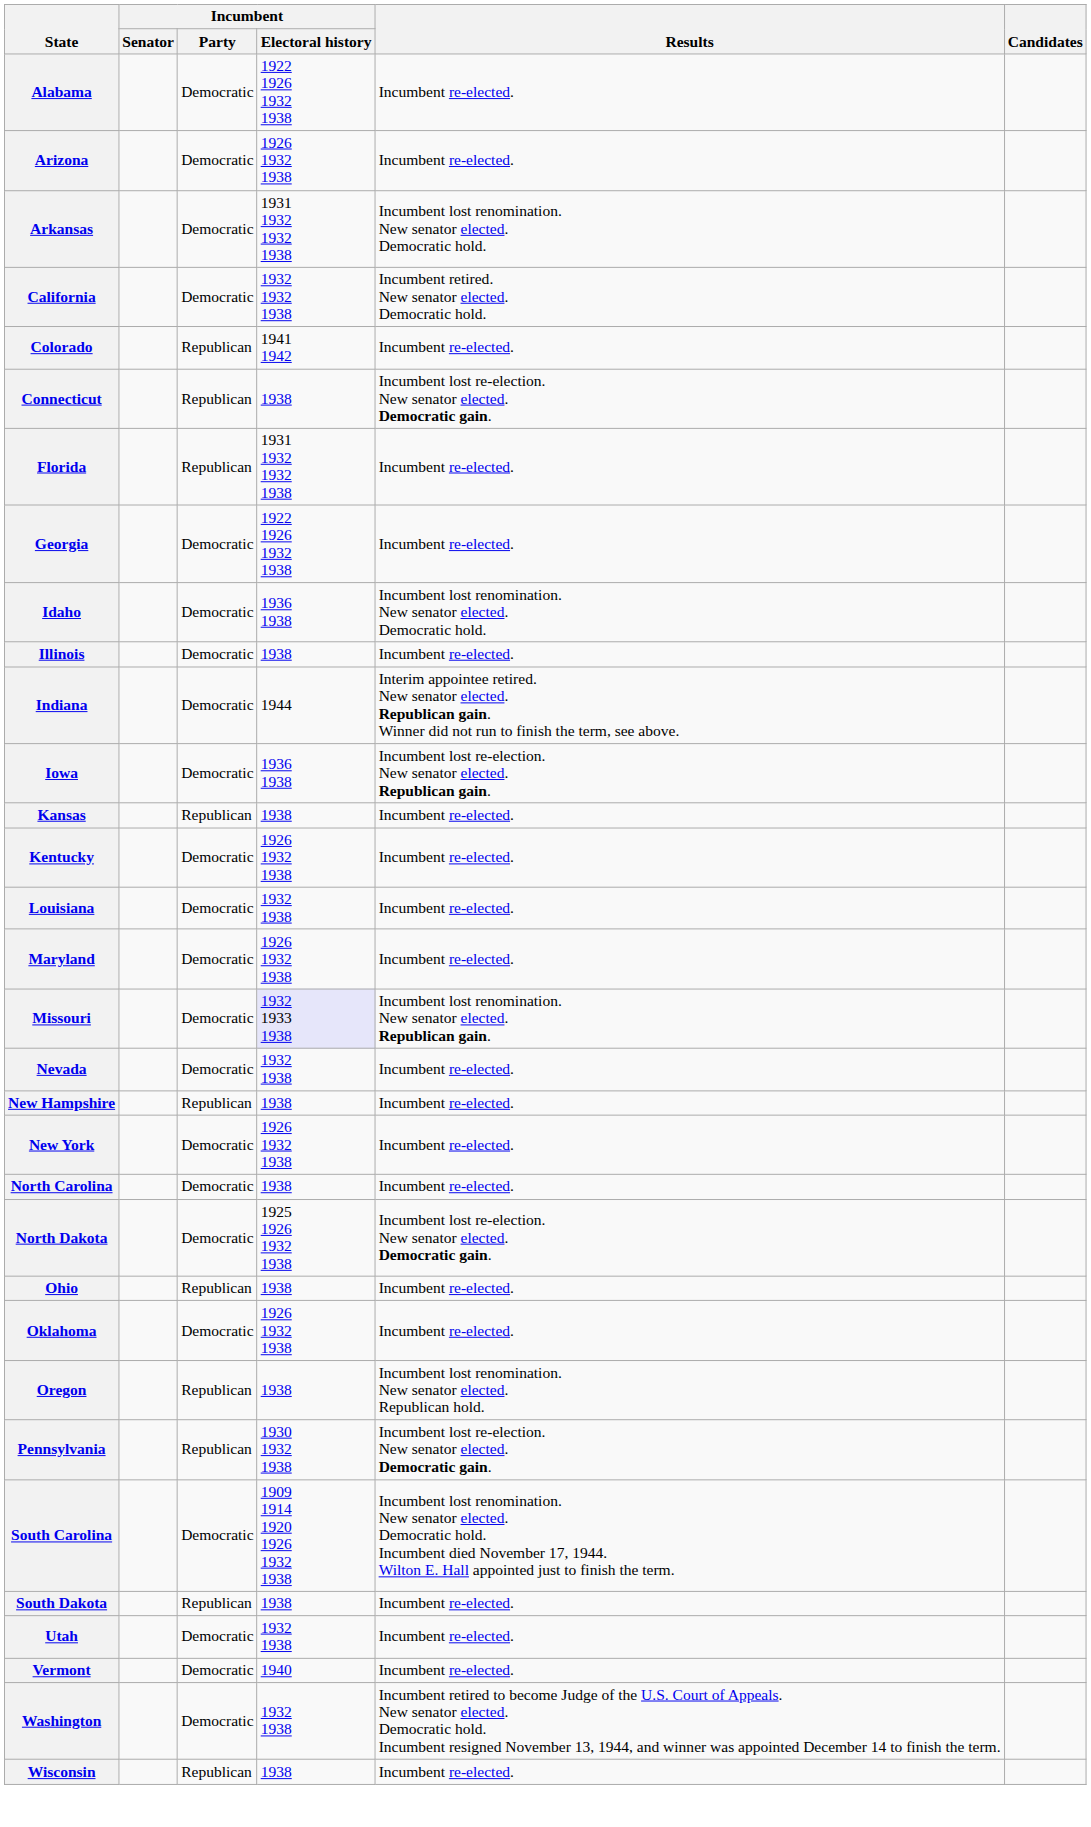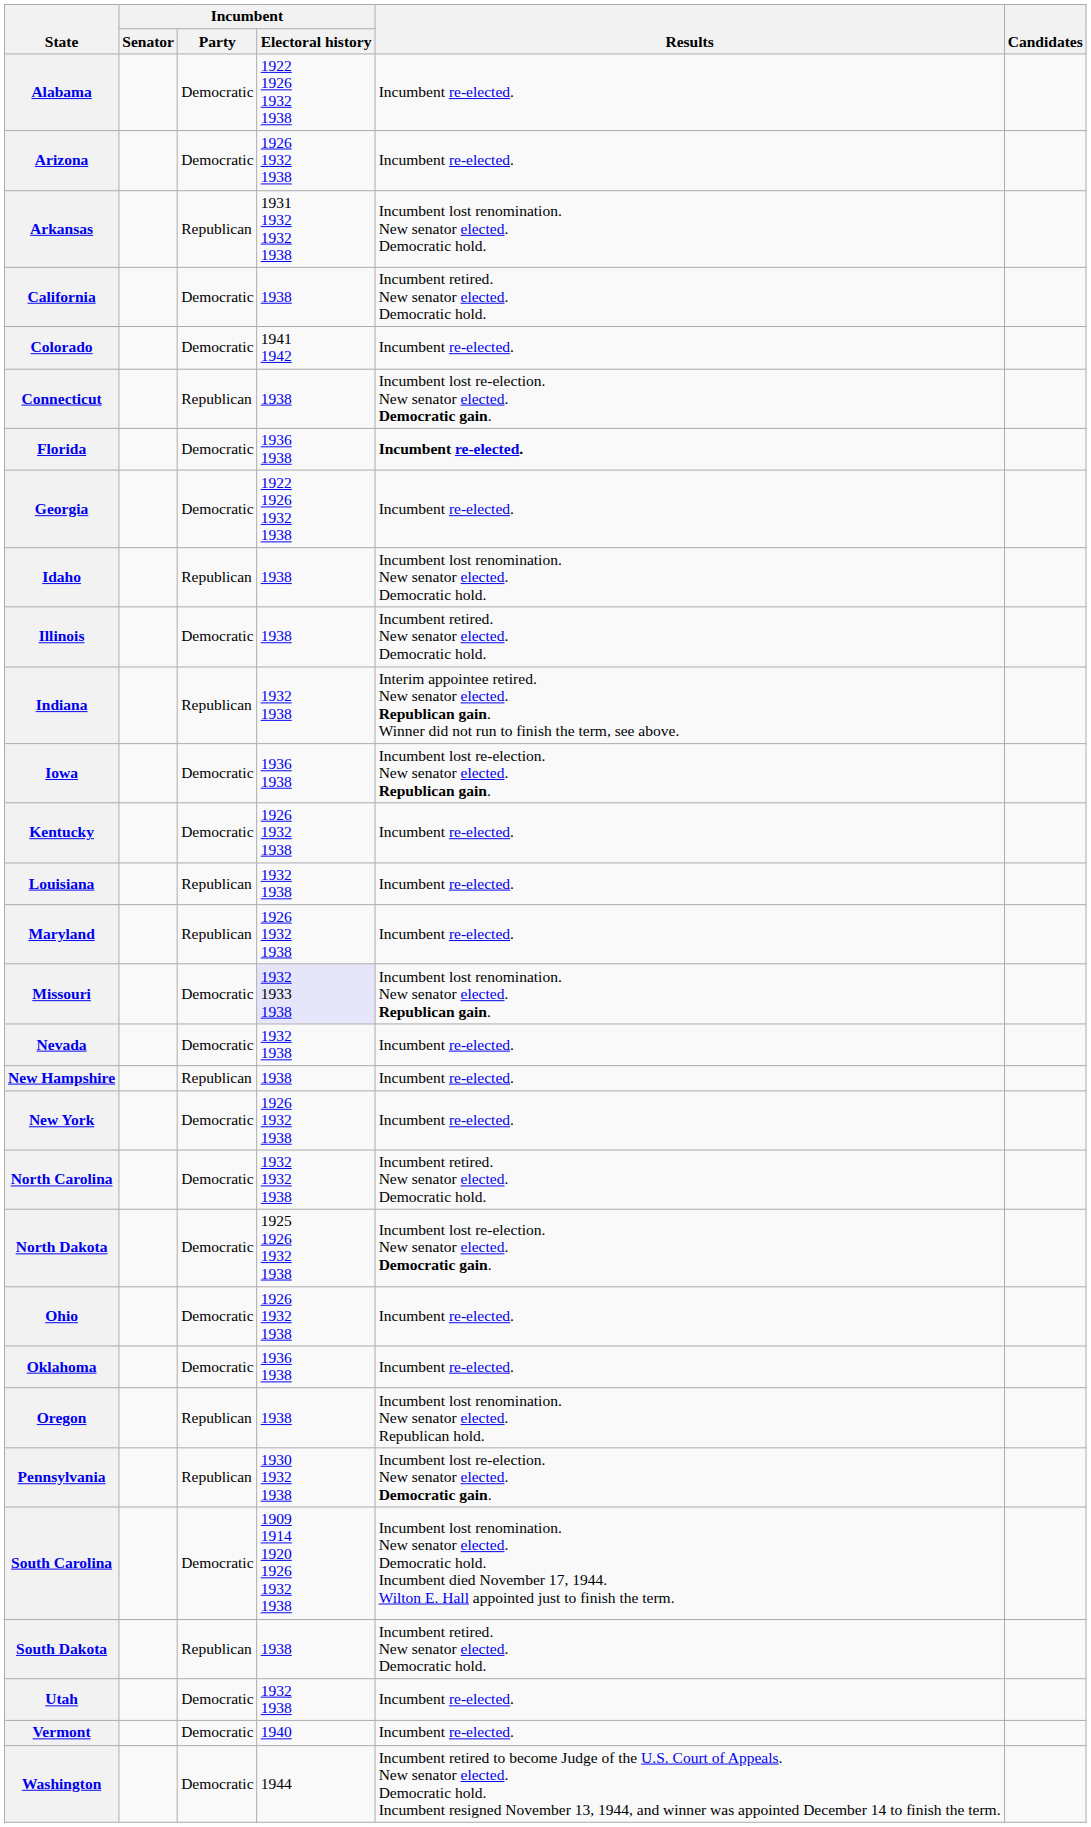Arkansas | Incumbent / Party: Democratic -> Republican
California | Incumbent / Electoral history: 1932 1932 1938 -> 1938
Colorado | Incumbent / Party: Republican -> Democratic
Florida | Incumbent / Party: Republican -> Democratic
Florida | Incumbent / Electoral history: 1931 1932 1932 1938 -> 1936 1938
Florida | Results: normal -> bold
Idaho | Incumbent / Party: Democratic -> Republican
Idaho | Incumbent / Electoral history: 1936 1938 -> 1938
Illinois | Results: Incumbent re-elected. -> Incumbent retired. New senator elected. Democratic hold.
Indiana | Incumbent / Party: Democratic -> Republican
Indiana | Incumbent / Electoral history: 1944 -> 1932 1938
- row: Kansas | Republican | 1938 | Incumbent re-elected.
Louisiana | Incumbent / Party: Democratic -> Republican
Maryland | Incumbent / Party: Democratic -> Republican
North Carolina | Incumbent / Electoral history: 1938 -> 1932 1932 1938
North Carolina | Results: Incumbent re-elected. -> Incumbent retired. New senator elected. Democratic hold.
Ohio | Incumbent / Party: Republican -> Democratic
Ohio | Incumbent / Electoral history: 1938 -> 1926 1932 1938
Oklahoma | Incumbent / Electoral history: 1926 1932 1938 -> 1936 1938
South Dakota | Results: Incumbent re-elected. -> Incumbent retired. New senator elected. Democratic hold.
Washington | Incumbent / Electoral history: 1932 1938 -> 1944
- row: Wisconsin | Republican | 1938 | Incumbent re-elected.
